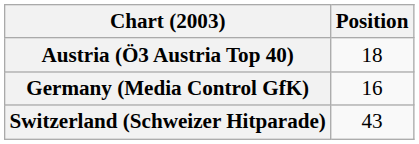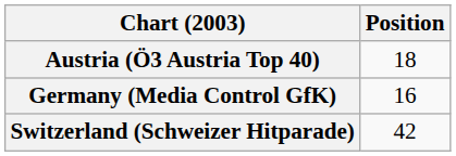Switzerland (Schweizer Hitparade) | Position: 43 -> 42
